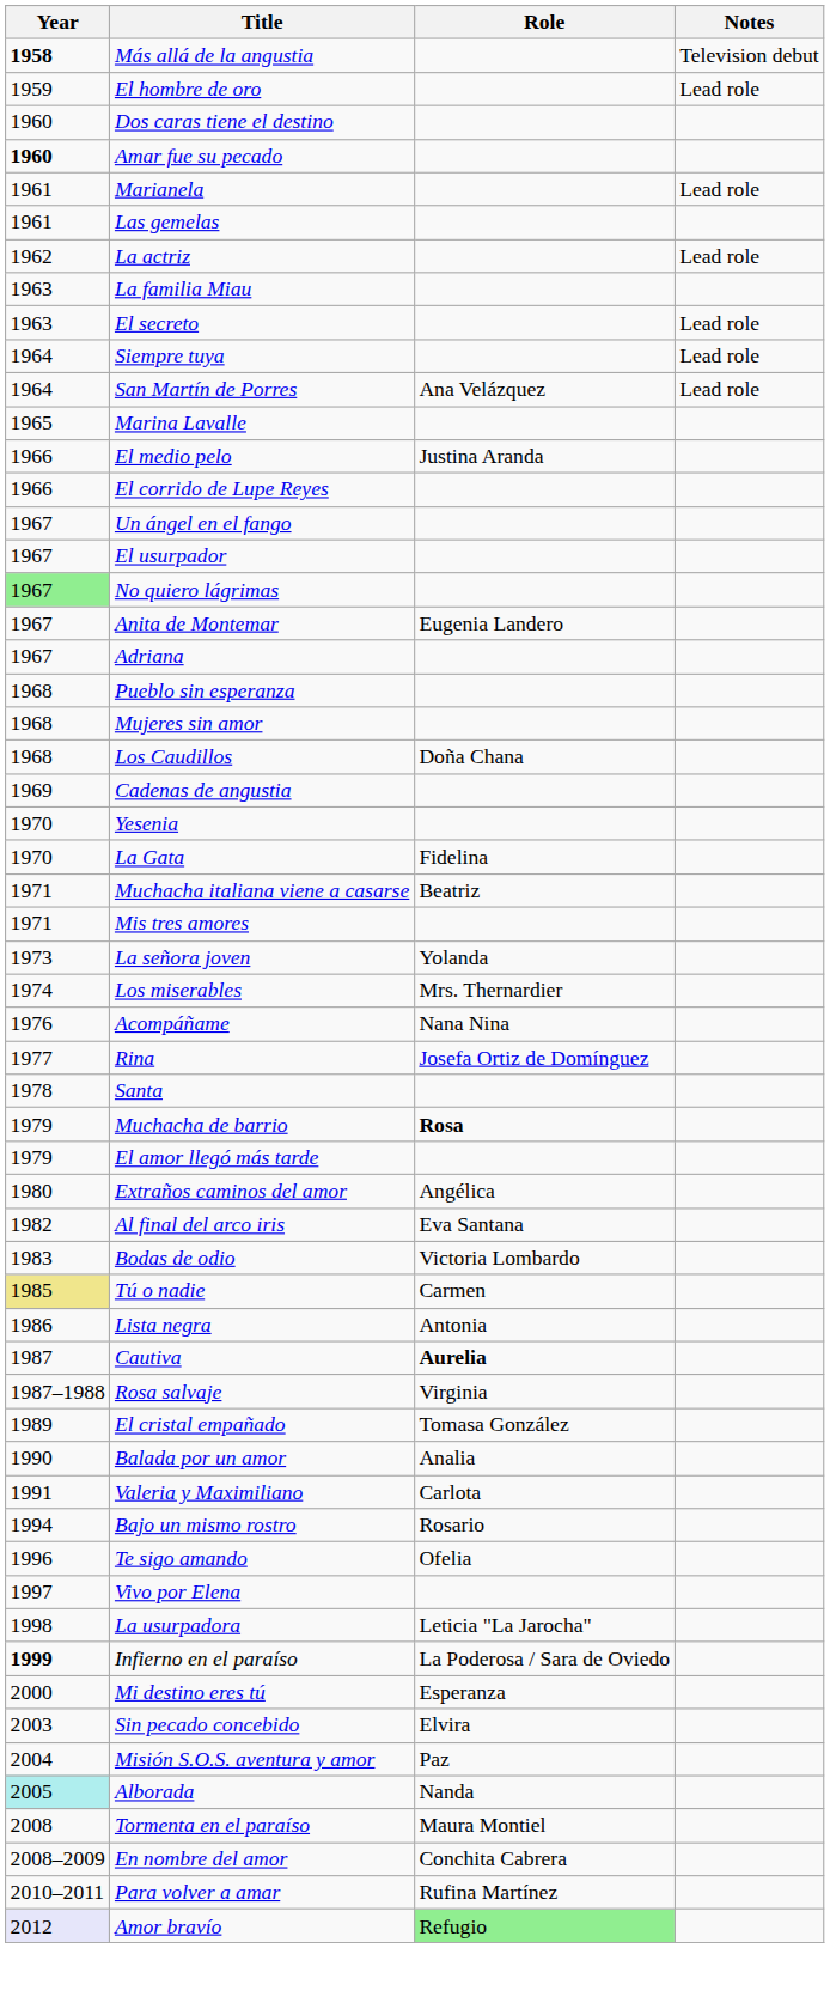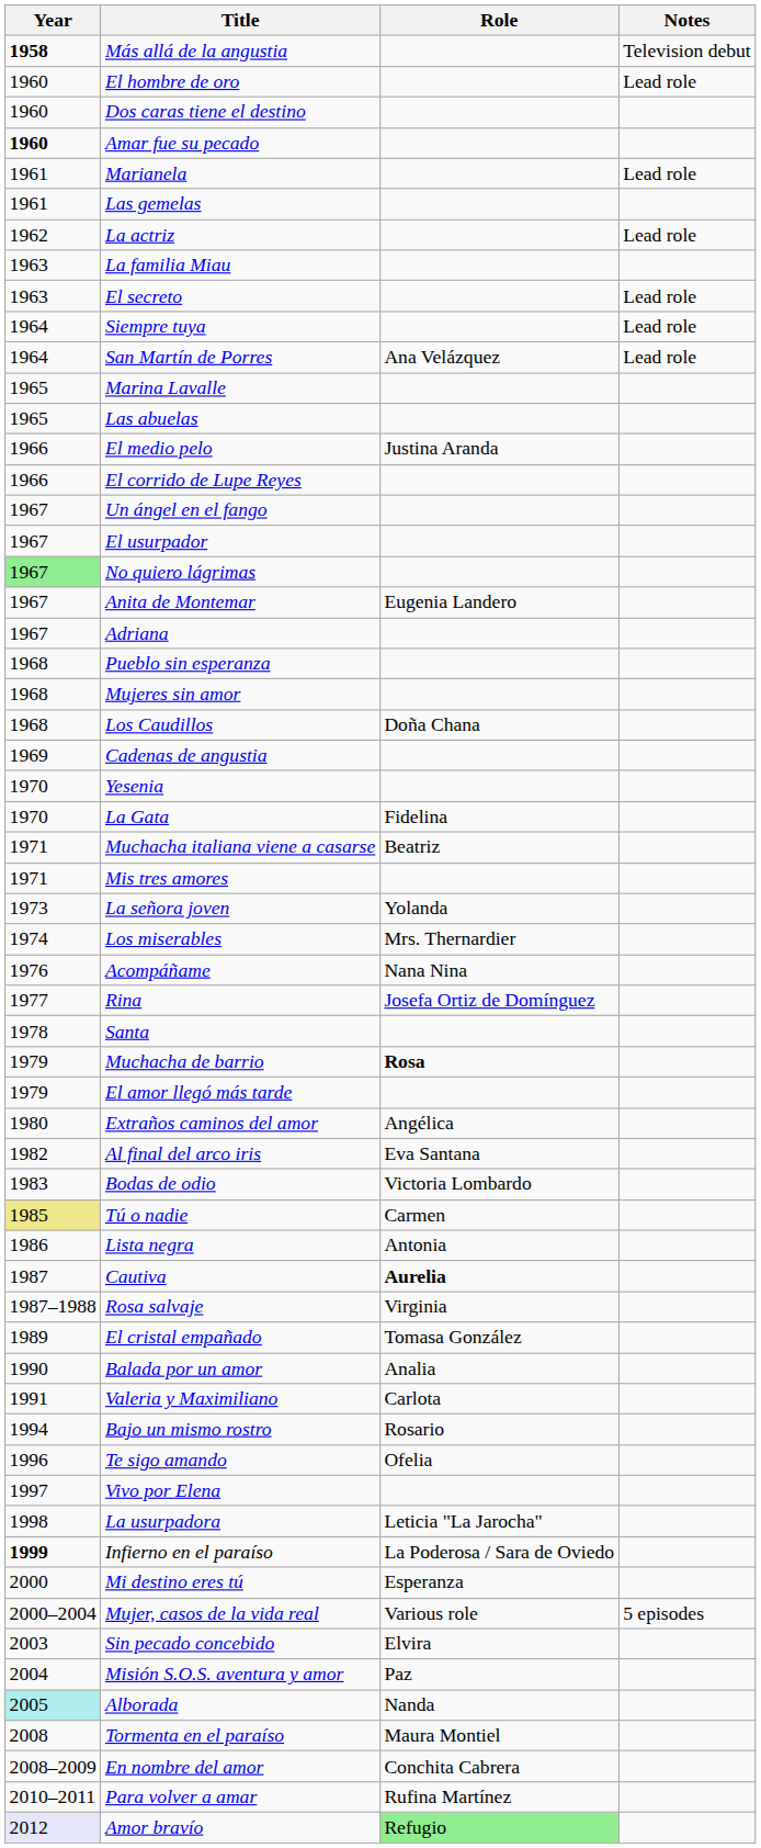El hombre de oro | Year: 1959 -> 1960
+ row: 1965 | Las abuelas
+ row: 2000–2004 | Mujer, casos de la vida real | Various role | 5 episodes
